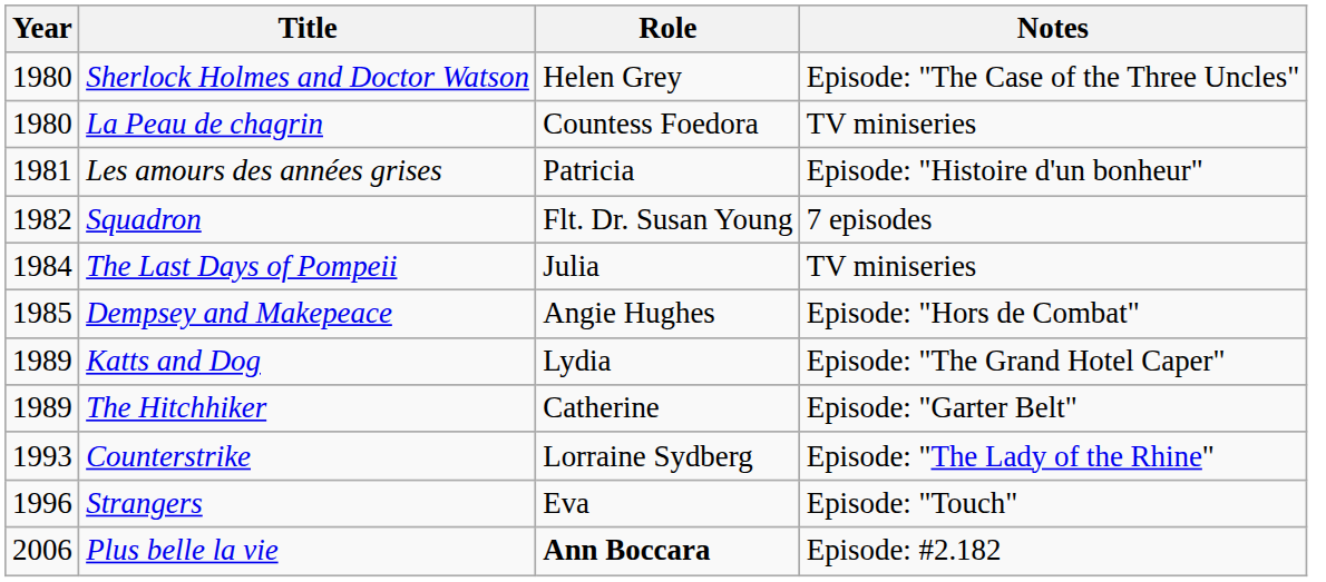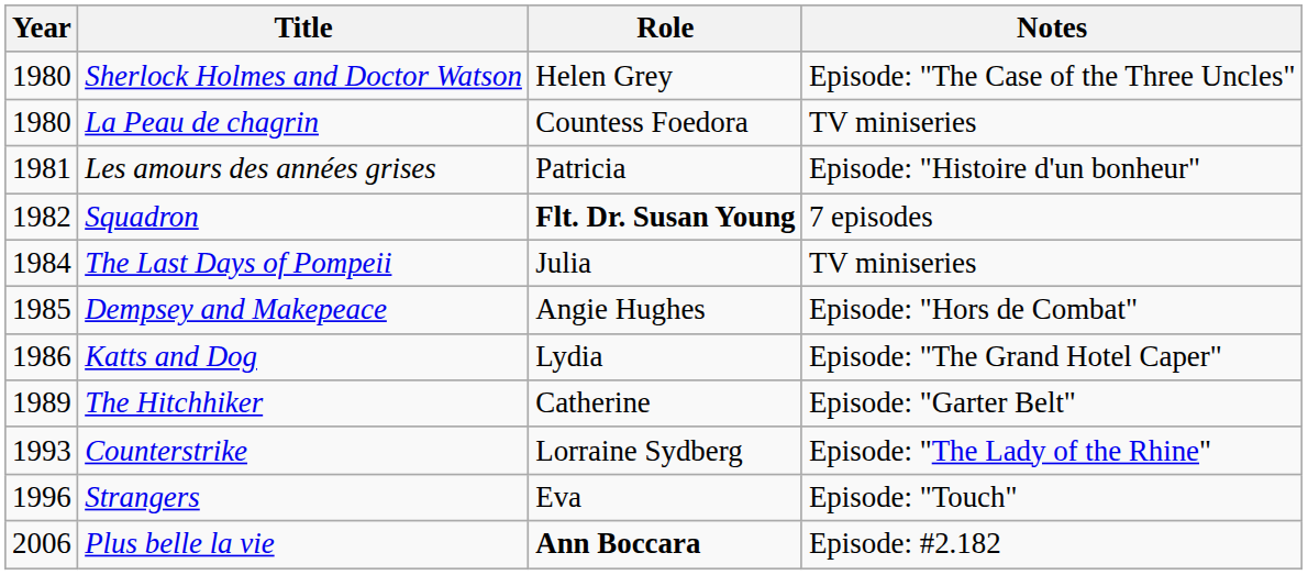Squadron | Role: normal -> bold
Katts and Dog | Year: 1989 -> 1986
